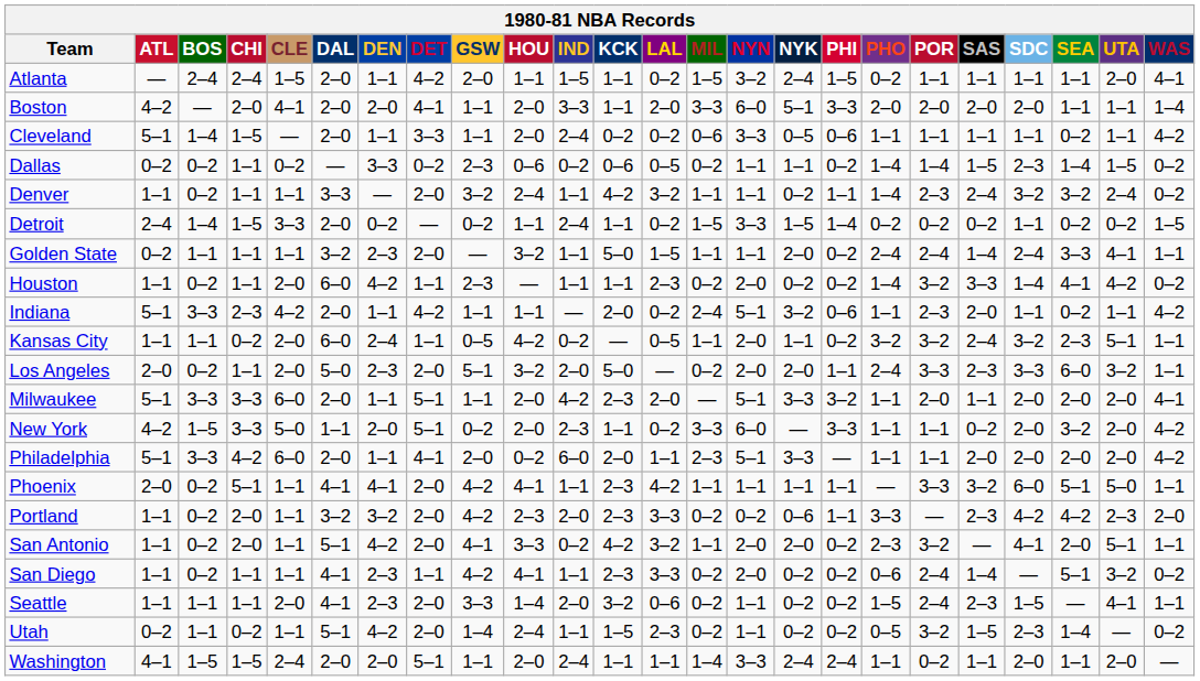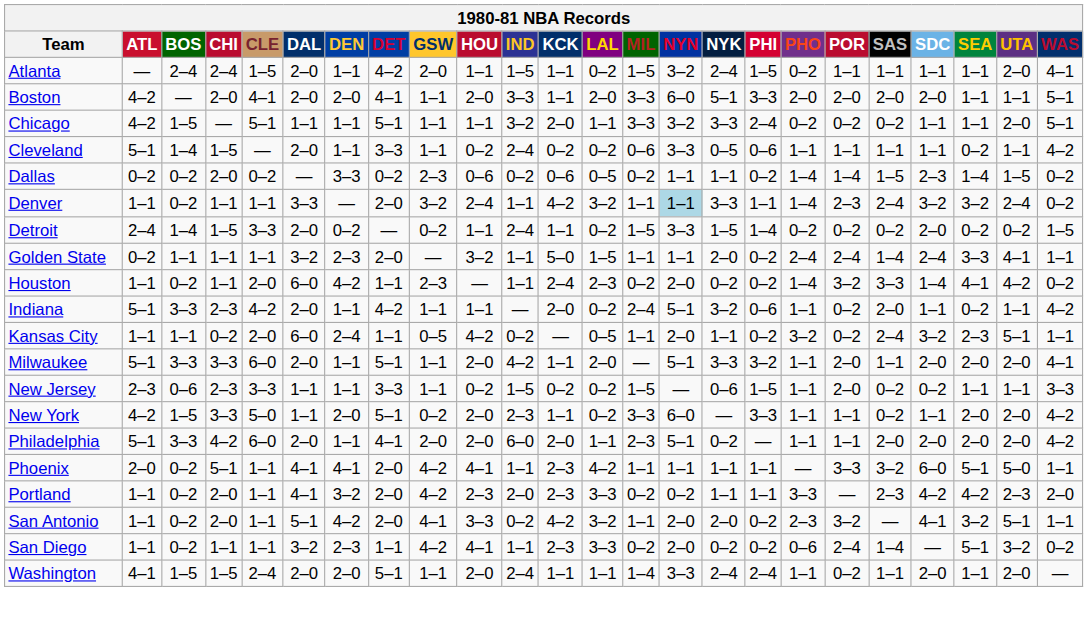Boston | WAS: 1–4 -> 5–1
+ row: Chicago | 4–2 | 1–5 | — | 5–1 | 1–1 | 1–1 | 5–1 | 1–1 | 1–1 | 3–2 | 2–0 | 1–1 | 3–3 | 3–2 | 3–3 | 2–4 | 0–2 | 0–2 | 0–2 | 1–1 | 1–1 | 2–0 | 5–1
Cleveland | HOU: 2–0 -> 0–2
Dallas | CHI: 1–1 -> 2–0
Denver | NYN: no background -> lightblue background
Denver | NYK: 0–2 -> 3–3
Detroit | SDC: 1–1 -> 2–0
Houston | KCK: 1–1 -> 2–4
Indiana | POR: 2–3 -> 0–2
Kansas City | POR: 3–2 -> 0–2
- row: Los Angeles | 2–0 | 0–2 | 1–1 | 2–0 | 5–0 | 2–3 | 2–0 | 5–1 | 3–2 | 2–0 | 5–0 | — | 0–2 | 2–0 | 2–0 | 1–1 | 2–4 | 3–3 | 2–3 | 3–3 | 6–0 | 3–2 | 1–1
Milwaukee | KCK: 2–3 -> 1–1
+ row: New Jersey | 2–3 | 0–6 | 2–3 | 3–3 | 1–1 | 1–1 | 3–3 | 1–1 | 0–2 | 1–5 | 0–2 | 0–2 | 1–5 | — | 0–6 | 1–5 | 1–1 | 2–0 | 0–2 | 0–2 | 1–1 | 1–1 | 3–3
New York | SDC: 2–0 -> 1–1
New York | SEA: 3–2 -> 2–0
Philadelphia | HOU: 0–2 -> 2–0
Philadelphia | NYK: 3–3 -> 0–2
Portland | DAL: 3–2 -> 4–1
Portland | NYK: 0–6 -> 1–1
San Antonio | SEA: 2–0 -> 3–2
San Diego | DAL: 4–1 -> 3–2
- row: Seattle | 1–1 | 1–1 | 1–1 | 2–0 | 4–1 | 2–3 | 2–0 | 3–3 | 1–4 | 2–0 | 3–2 | 0–6 | 0–2 | 1–1 | 0–2 | 0–2 | 1–5 | 2–4 | 2–3 | 1–5 | — | 4–1 | 1–1
- row: Utah | 0–2 | 1–1 | 0–2 | 1–1 | 5–1 | 4–2 | 2–0 | 1–4 | 2–4 | 1–1 | 1–5 | 2–3 | 0–2 | 1–1 | 0–2 | 0–2 | 0–5 | 3–2 | 1–5 | 2–3 | 1–4 | — | 0–2
